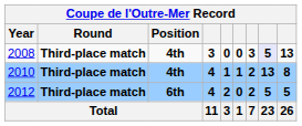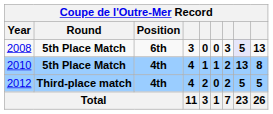2008 | Round: Third-place match -> 5th Place Match
2008 | Position: 4th -> 6th
2010 | Round: Third-place match -> 5th Place Match
2012 | Position: 6th -> 4th
